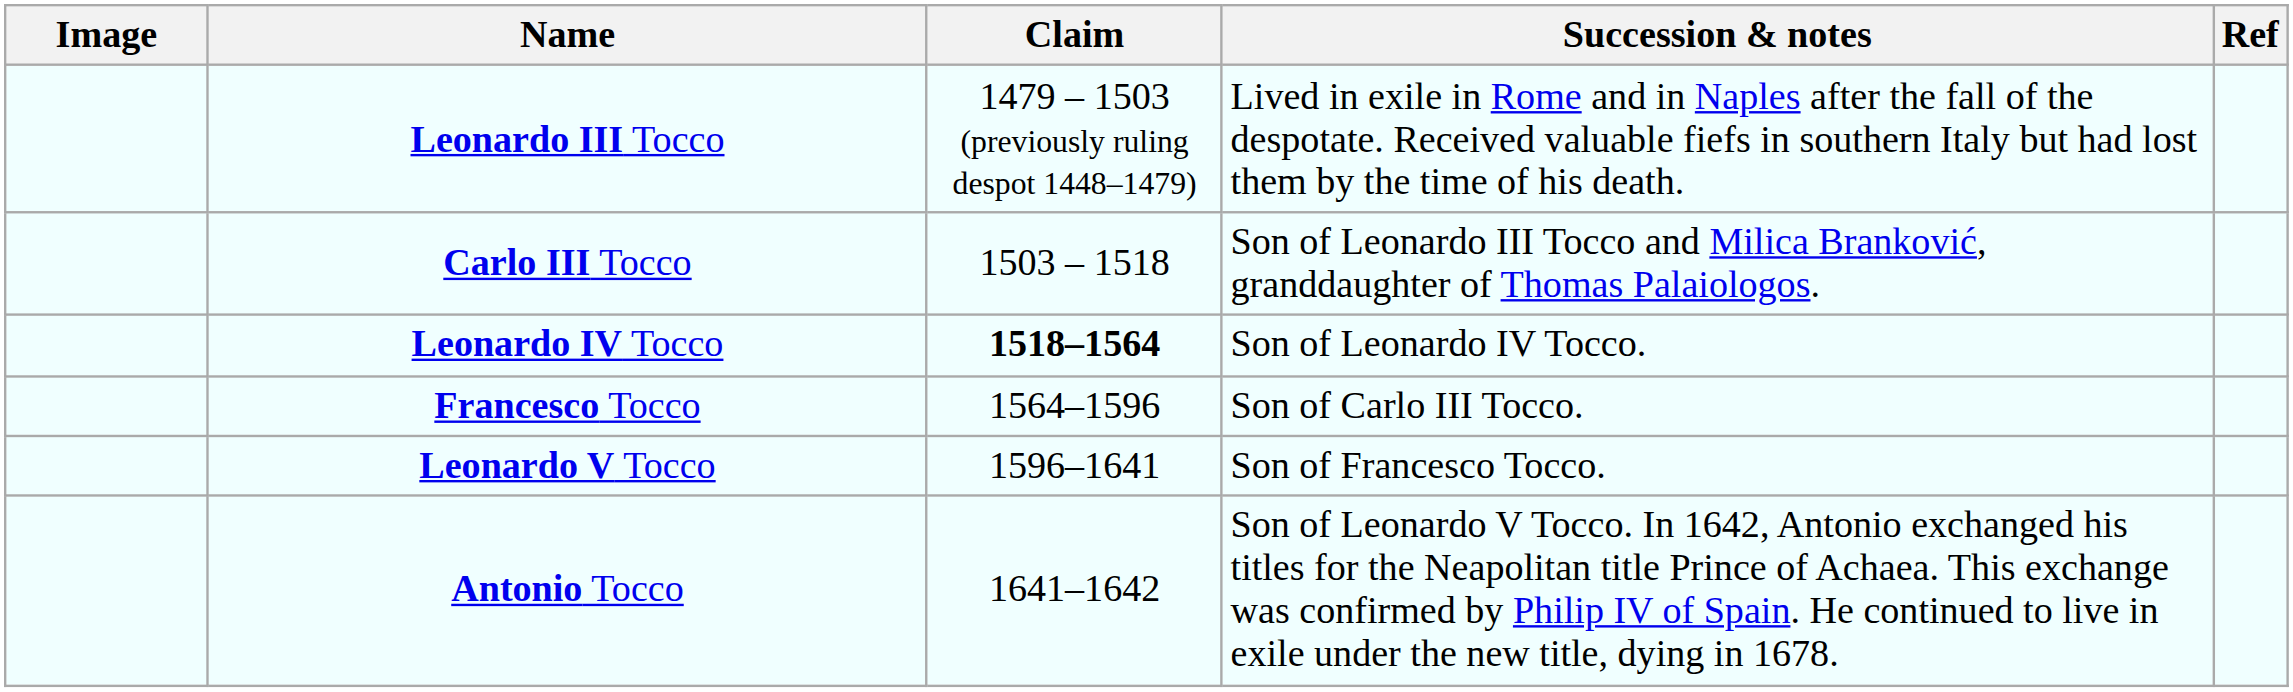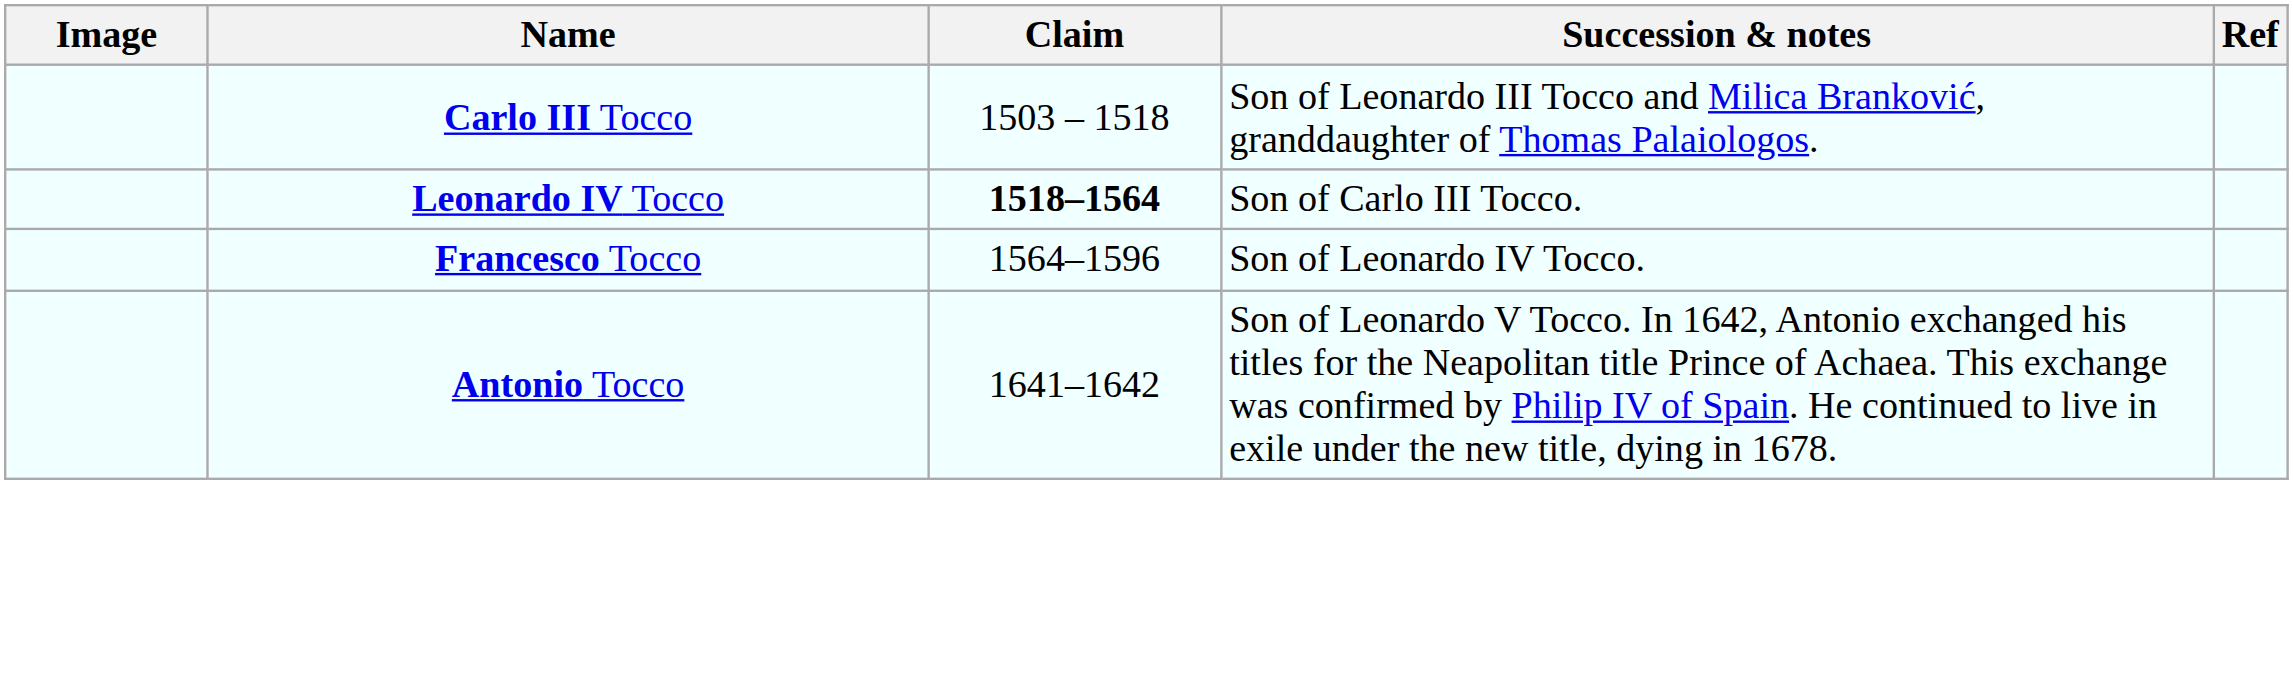- row: Leonardo III Tocco | 1479 – 1503 (previously ruling despot 1448–1479) | Lived in exile in Rome and in Naples after the fall of the despotate. Received valuable fiefs in southern Italy but had lost them by the time of his death.
Leonardo IV Tocco | Succession & notes: Son of Leonardo IV Tocco. -> Son of Carlo III Tocco.
Francesco Tocco | Succession & notes: Son of Carlo III Tocco. -> Son of Leonardo IV Tocco.
- row: Leonardo V Tocco | 1596–1641 | Son of Francesco Tocco.
